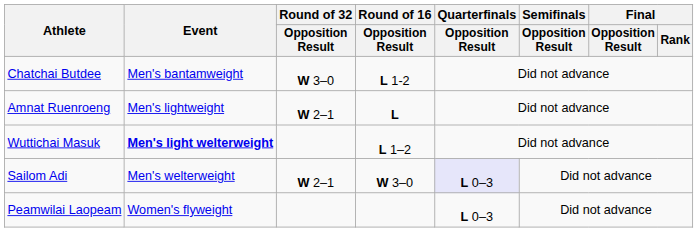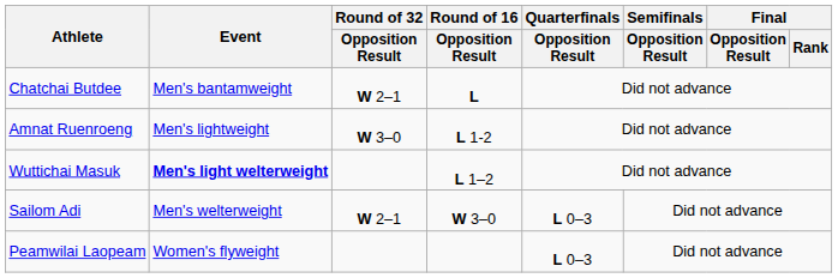Chatchai Butdee | Round of 32 / Opposition Result: W 3–0 -> W 2–1
Chatchai Butdee | Round of 16 / Opposition Result: L 1-2 -> L
Amnat Ruenroeng | Round of 32 / Opposition Result: W 2–1 -> W 3–0
Amnat Ruenroeng | Round of 16 / Opposition Result: L -> L 1-2
Sailom Adi | Quarterfinals / Opposition Result: lavender background -> no background
